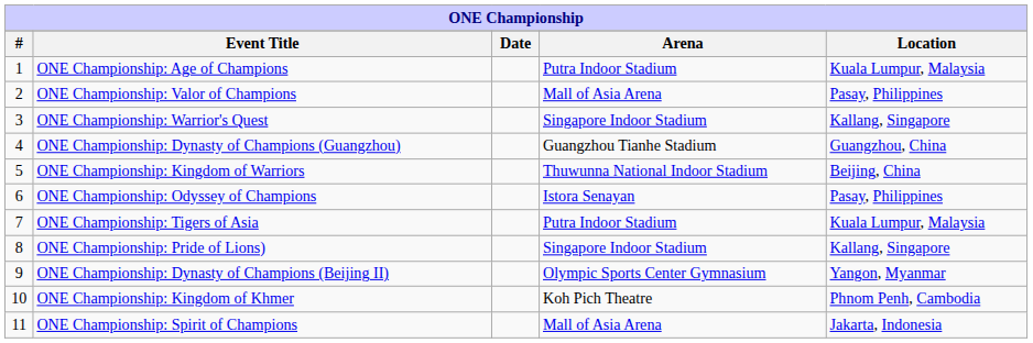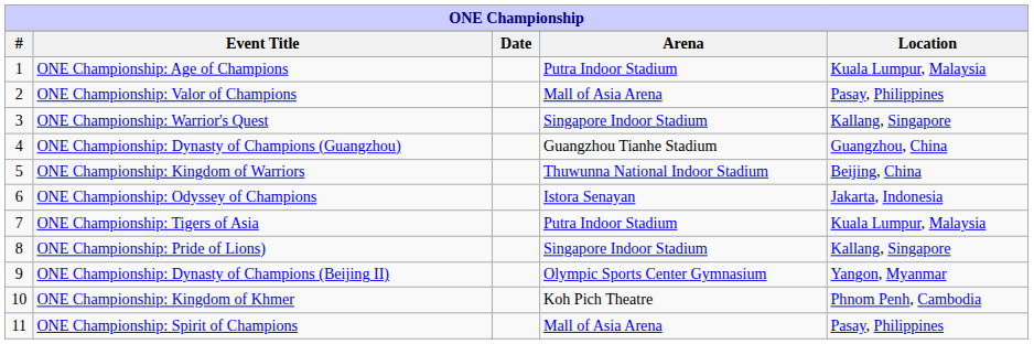ONE Championship: Odyssey of Champions | Location: Pasay, Philippines -> Jakarta, Indonesia
ONE Championship: Spirit of Champions | Location: Jakarta, Indonesia -> Pasay, Philippines
